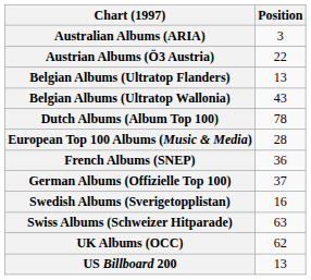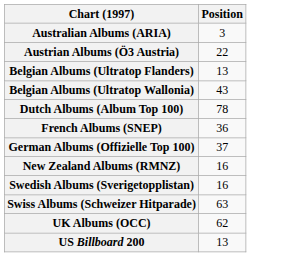- row: European Top 100 Albums (Music & Media) | 28
+ row: New Zealand Albums (RMNZ) | 16
